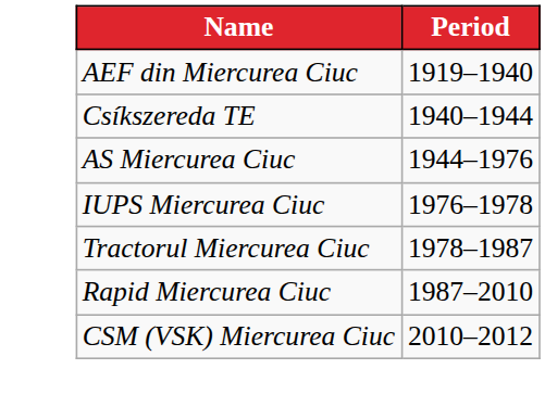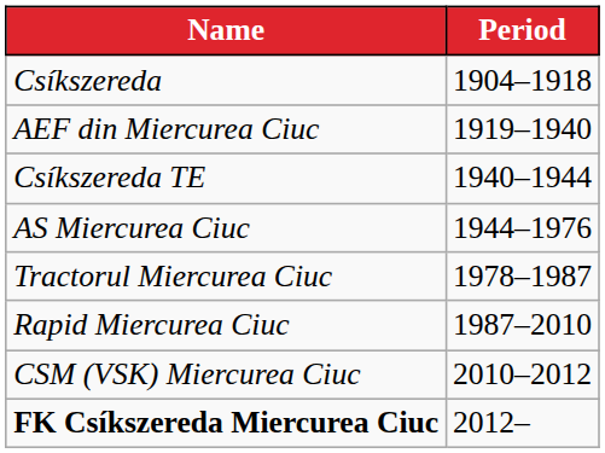+ row: Csíkszereda | 1904–1918
- row: IUPS Miercurea Ciuc | 1976–1978
+ row: FK Csíkszereda Miercurea Ciuc | 2012–
